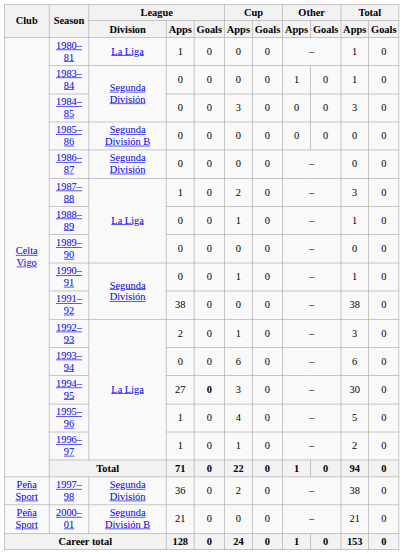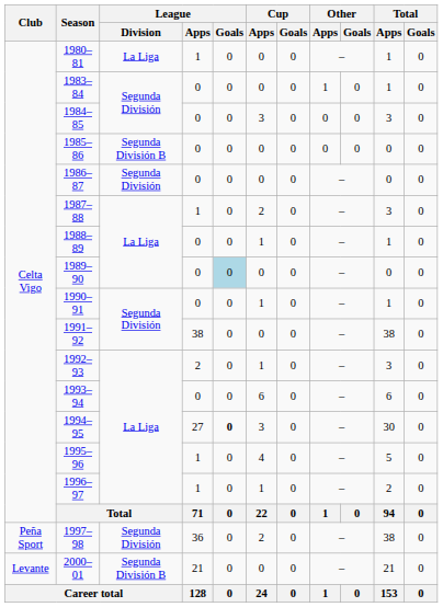1989–90 | League / Goals: no background -> lightblue background
2000–01 | Club: Peña Sport -> Levante
